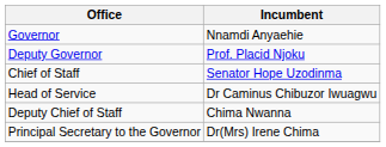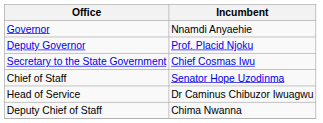+ row: Secretary to the State Government | Chief Cosmas Iwu
- row: Principal Secretary to the Governor | Dr(Mrs) Irene Chima
